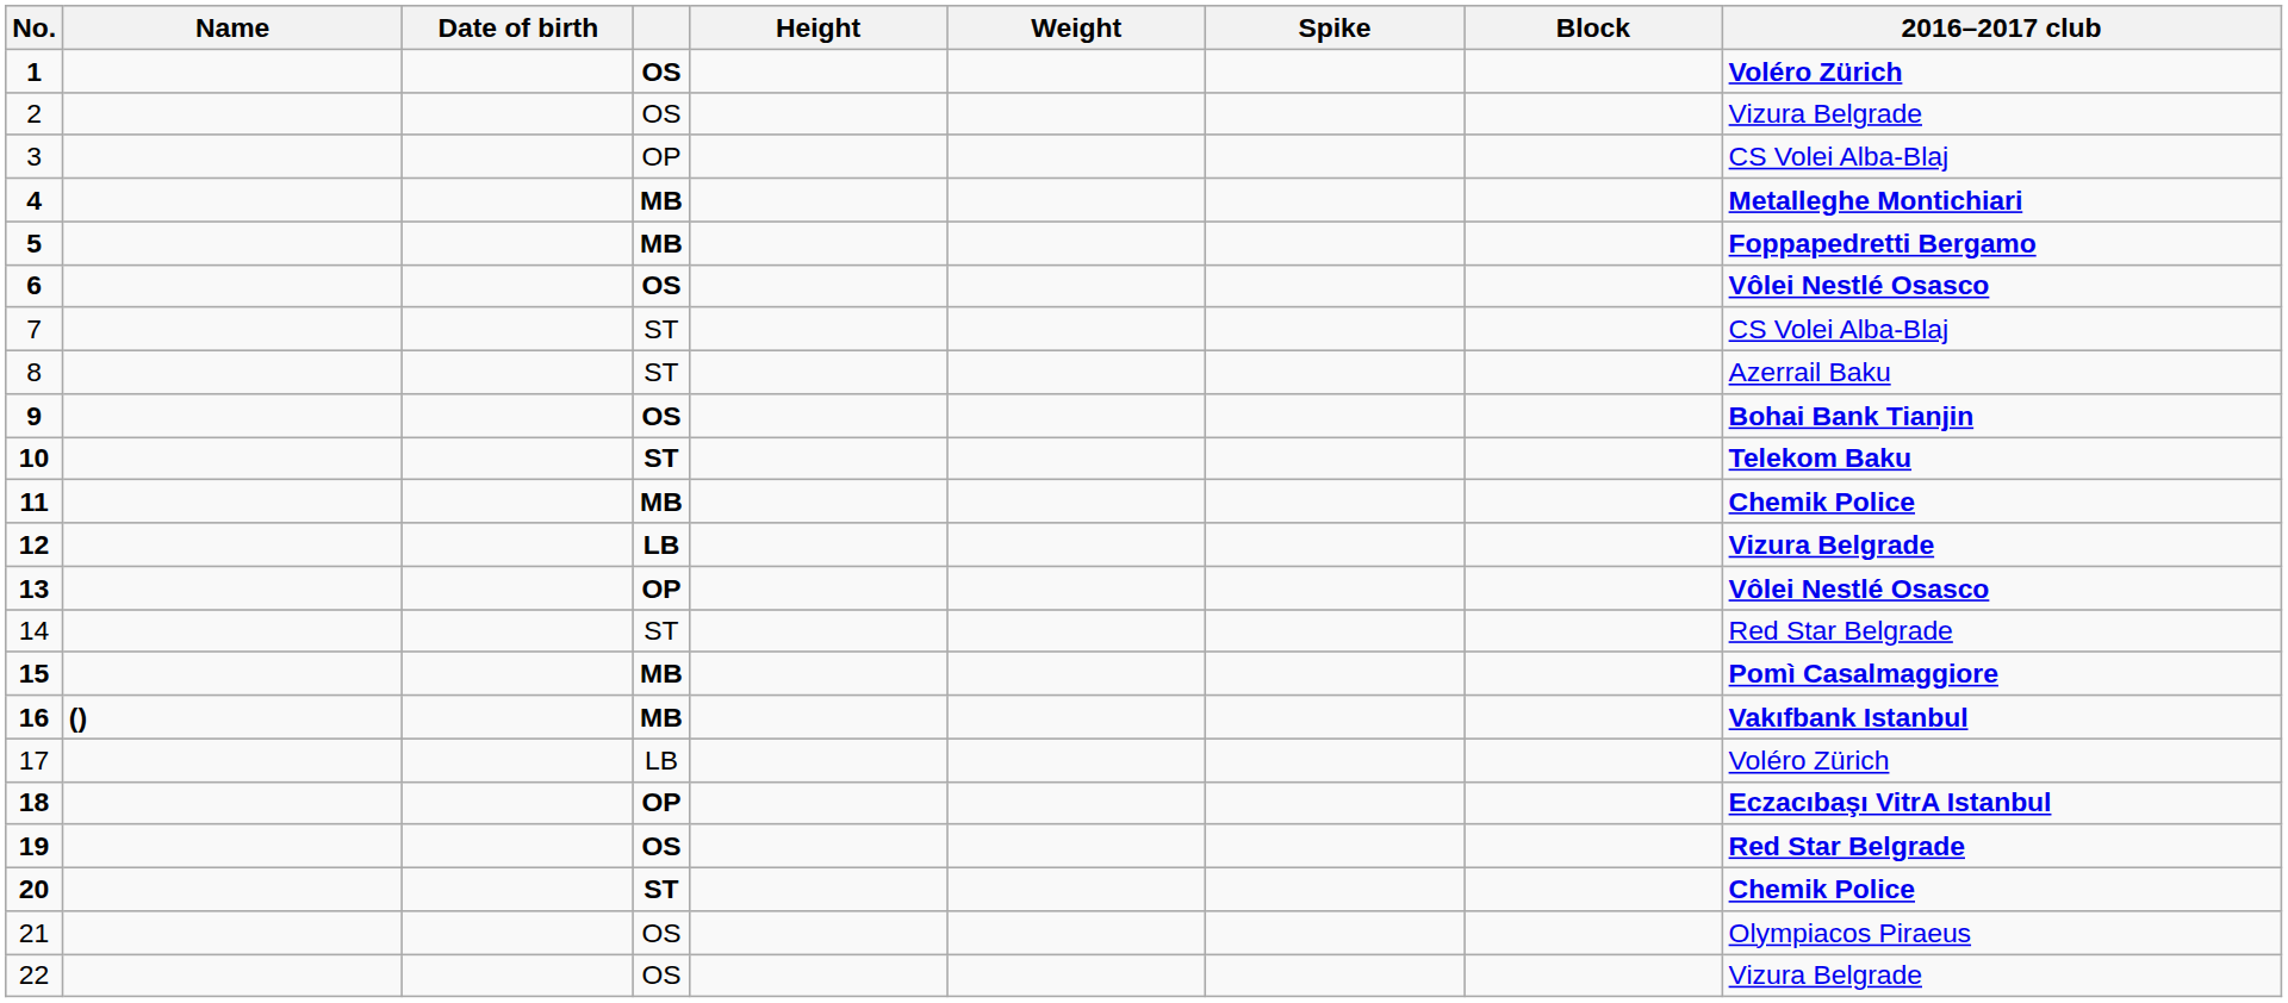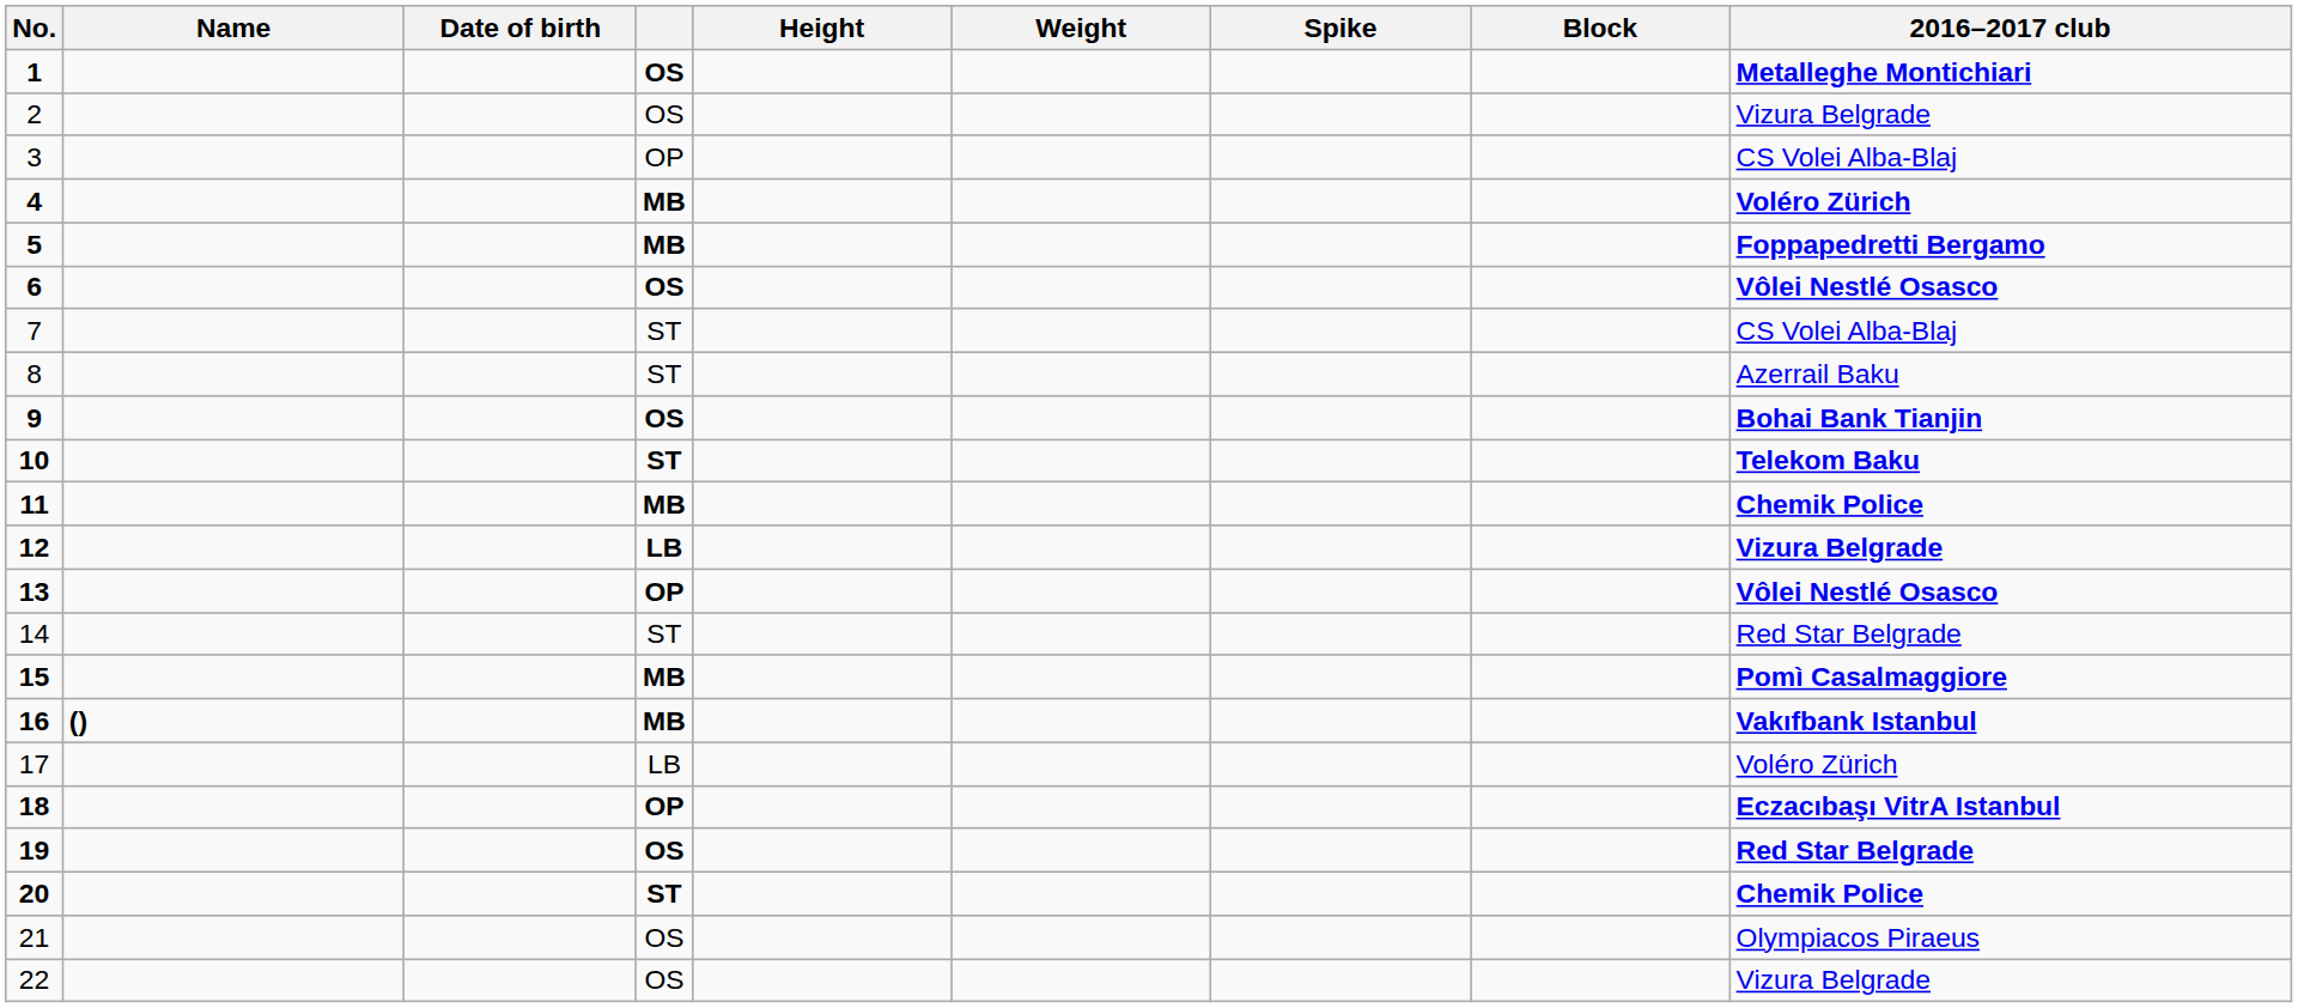1 | 2016–2017 club: Voléro Zürich -> Metalleghe Montichiari
4 | 2016–2017 club: Metalleghe Montichiari -> Voléro Zürich
